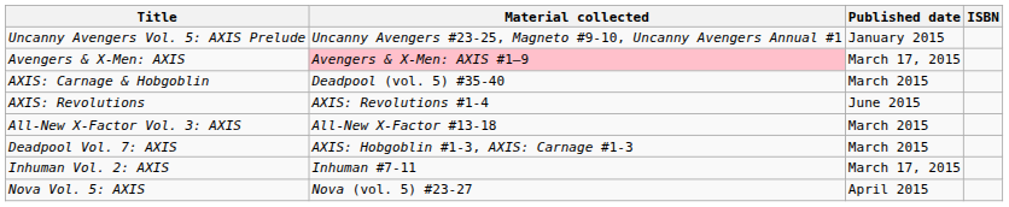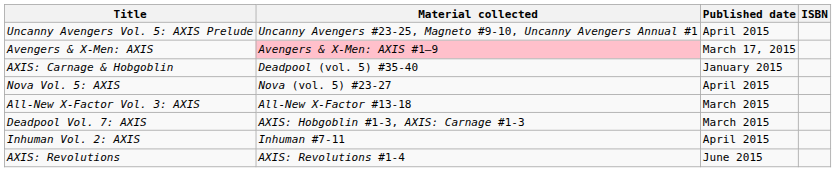Uncanny Avengers Vol. 5: AXIS Prelude | Published date: January 2015 -> April 2015
AXIS: Carnage & Hobgoblin | Published date: March 2015 -> January 2015
rows swapped: AXIS: Revolutions <-> Nova Vol. 5: AXIS
Inhuman Vol. 2: AXIS | Published date: March 17, 2015 -> April 2015
